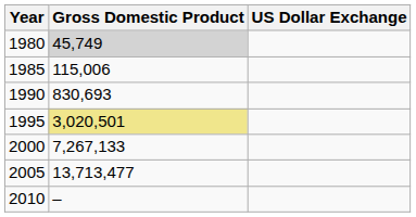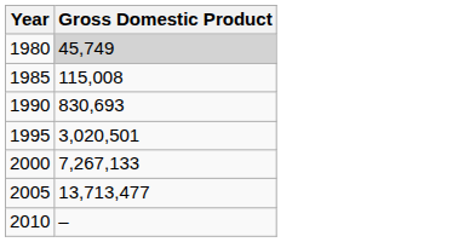- column: US Dollar Exchange
1985 | Gross Domestic Product: 115,006 -> 115,008
1995 | Gross Domestic Product: khaki background -> no background
